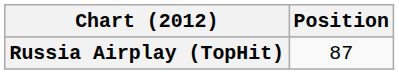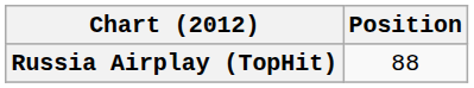Russia Airplay (TopHit) | Position: 87 -> 88
